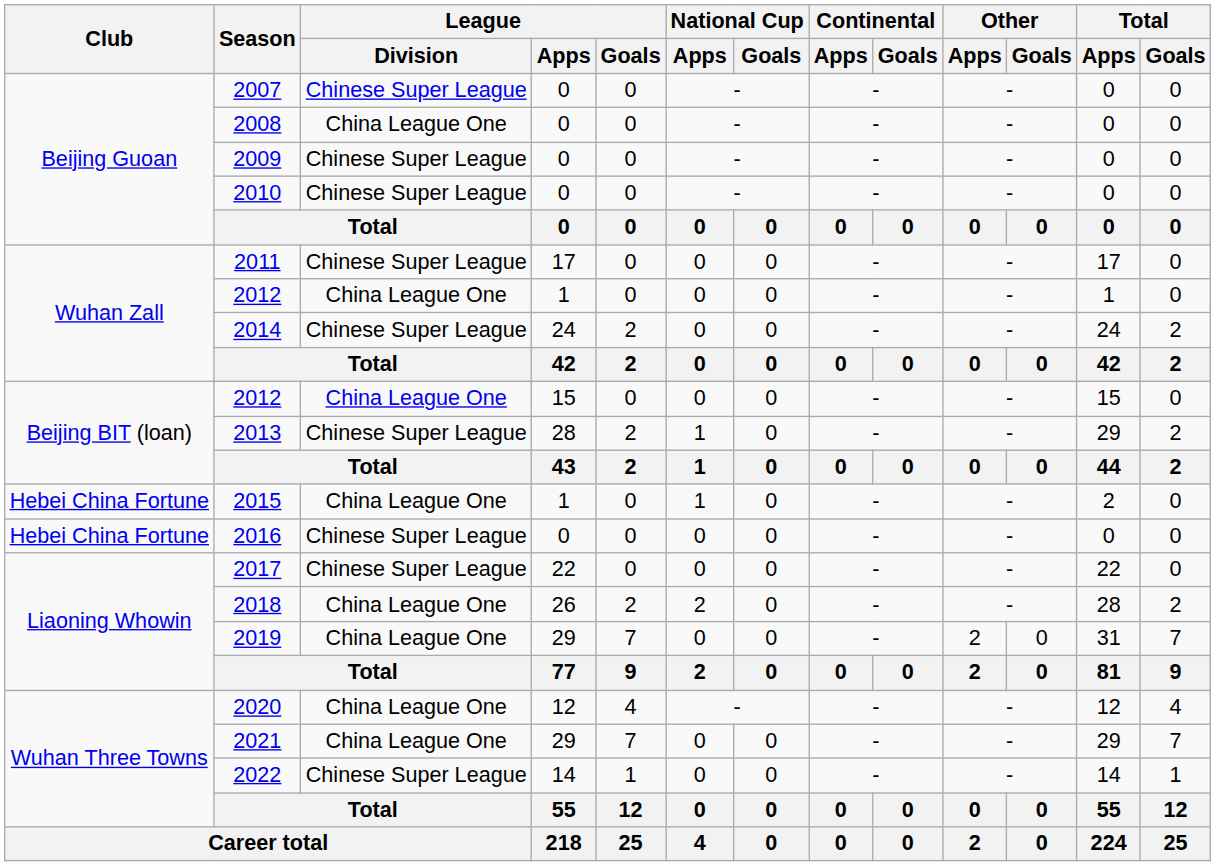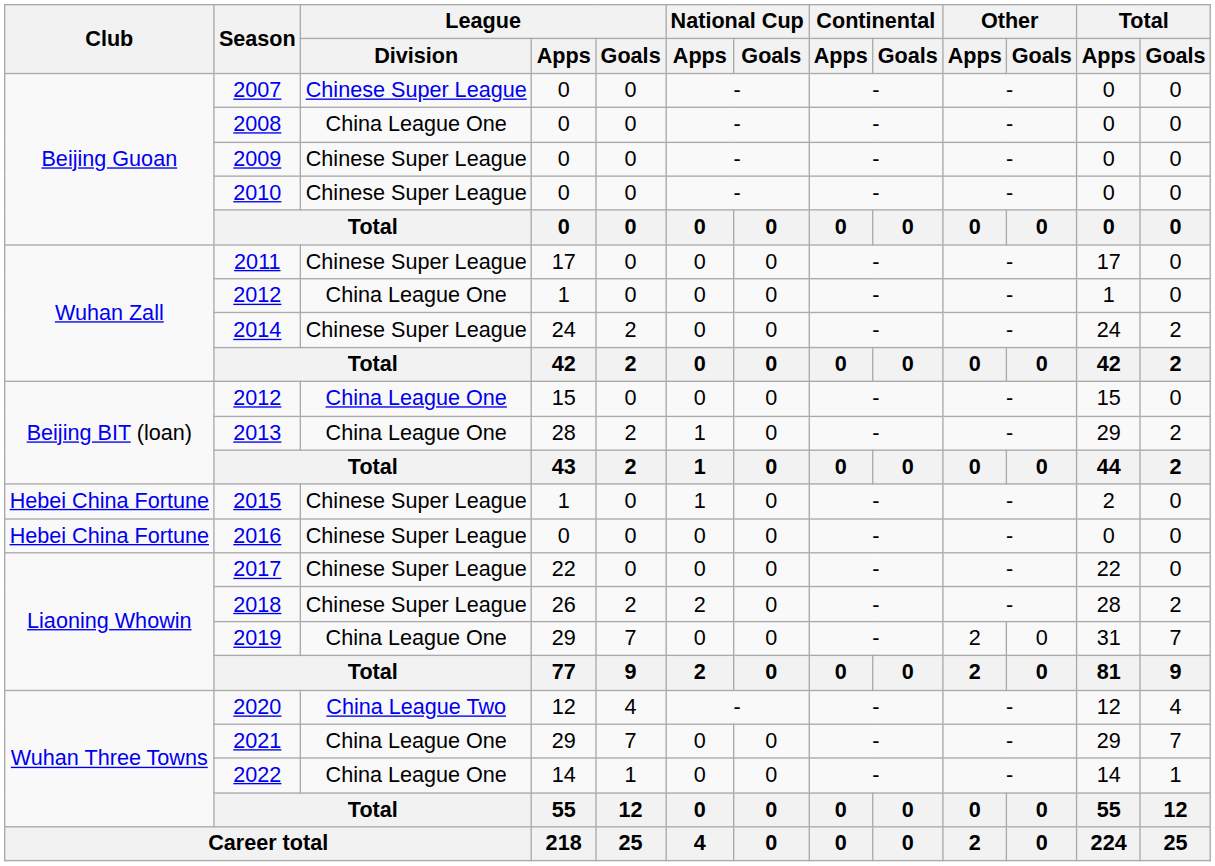2013 | League / Division: Chinese Super League -> China League One
2015 | League / Division: China League One -> Chinese Super League
2018 | League / Division: China League One -> Chinese Super League
2020 | League / Division: China League One -> China League Two
2022 | League / Division: Chinese Super League -> China League One
